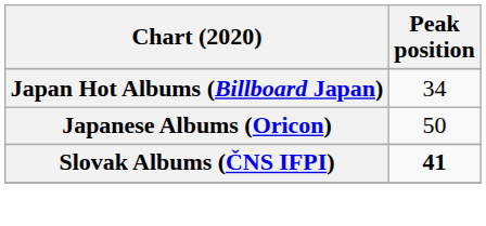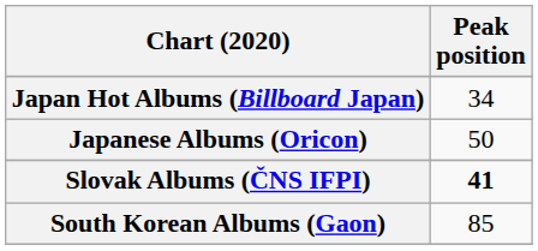+ row: South Korean Albums (Gaon) | 85
